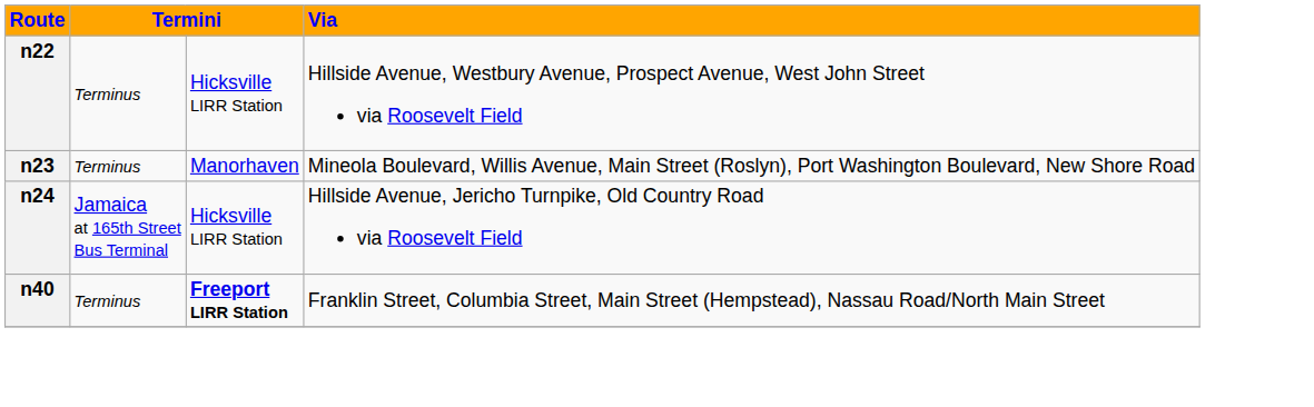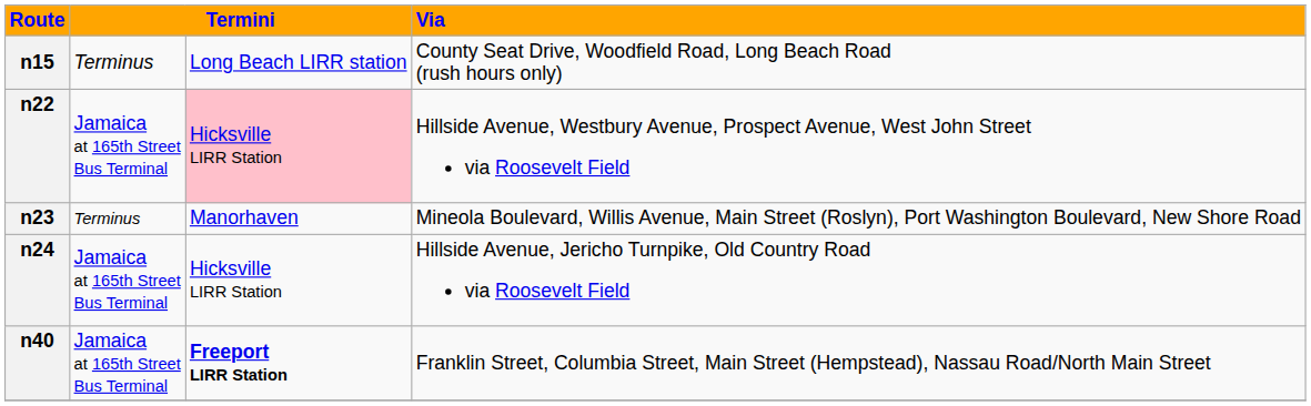+ row: n15 | Terminus | Long Beach LIRR station | County Seat Drive, Woodfield Road, Long Beach Road (rush hours only)
n22 | column 2: Terminus -> Jamaica at 165th Street Bus Terminal
n22 | column 3: no background -> pink background
n40 | column 2: Terminus -> Jamaica at 165th Street Bus Terminal
